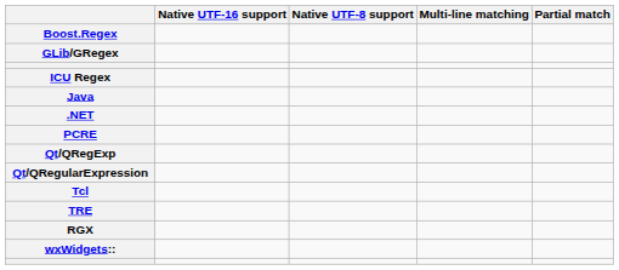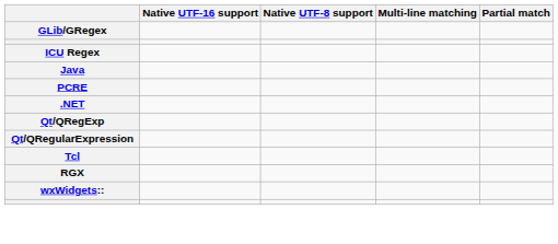- row: Boost.Regex
rows swapped: .NET <-> PCRE
- row: TRE
